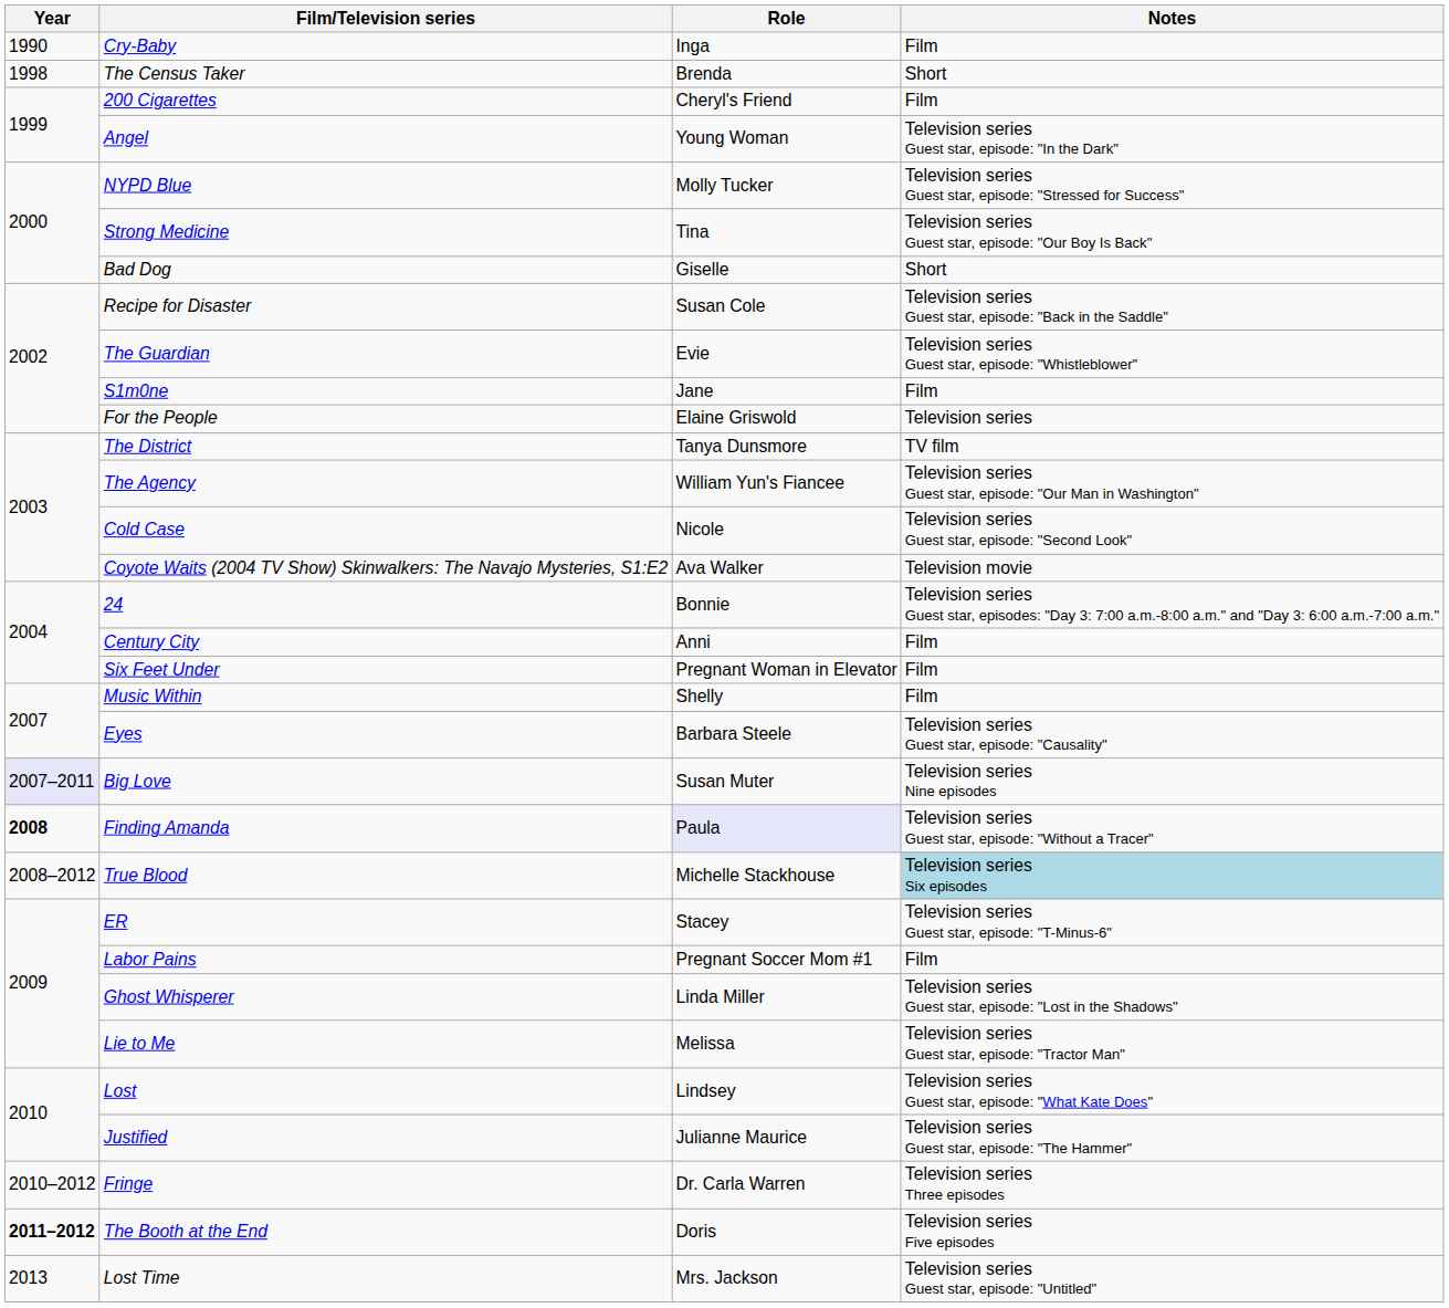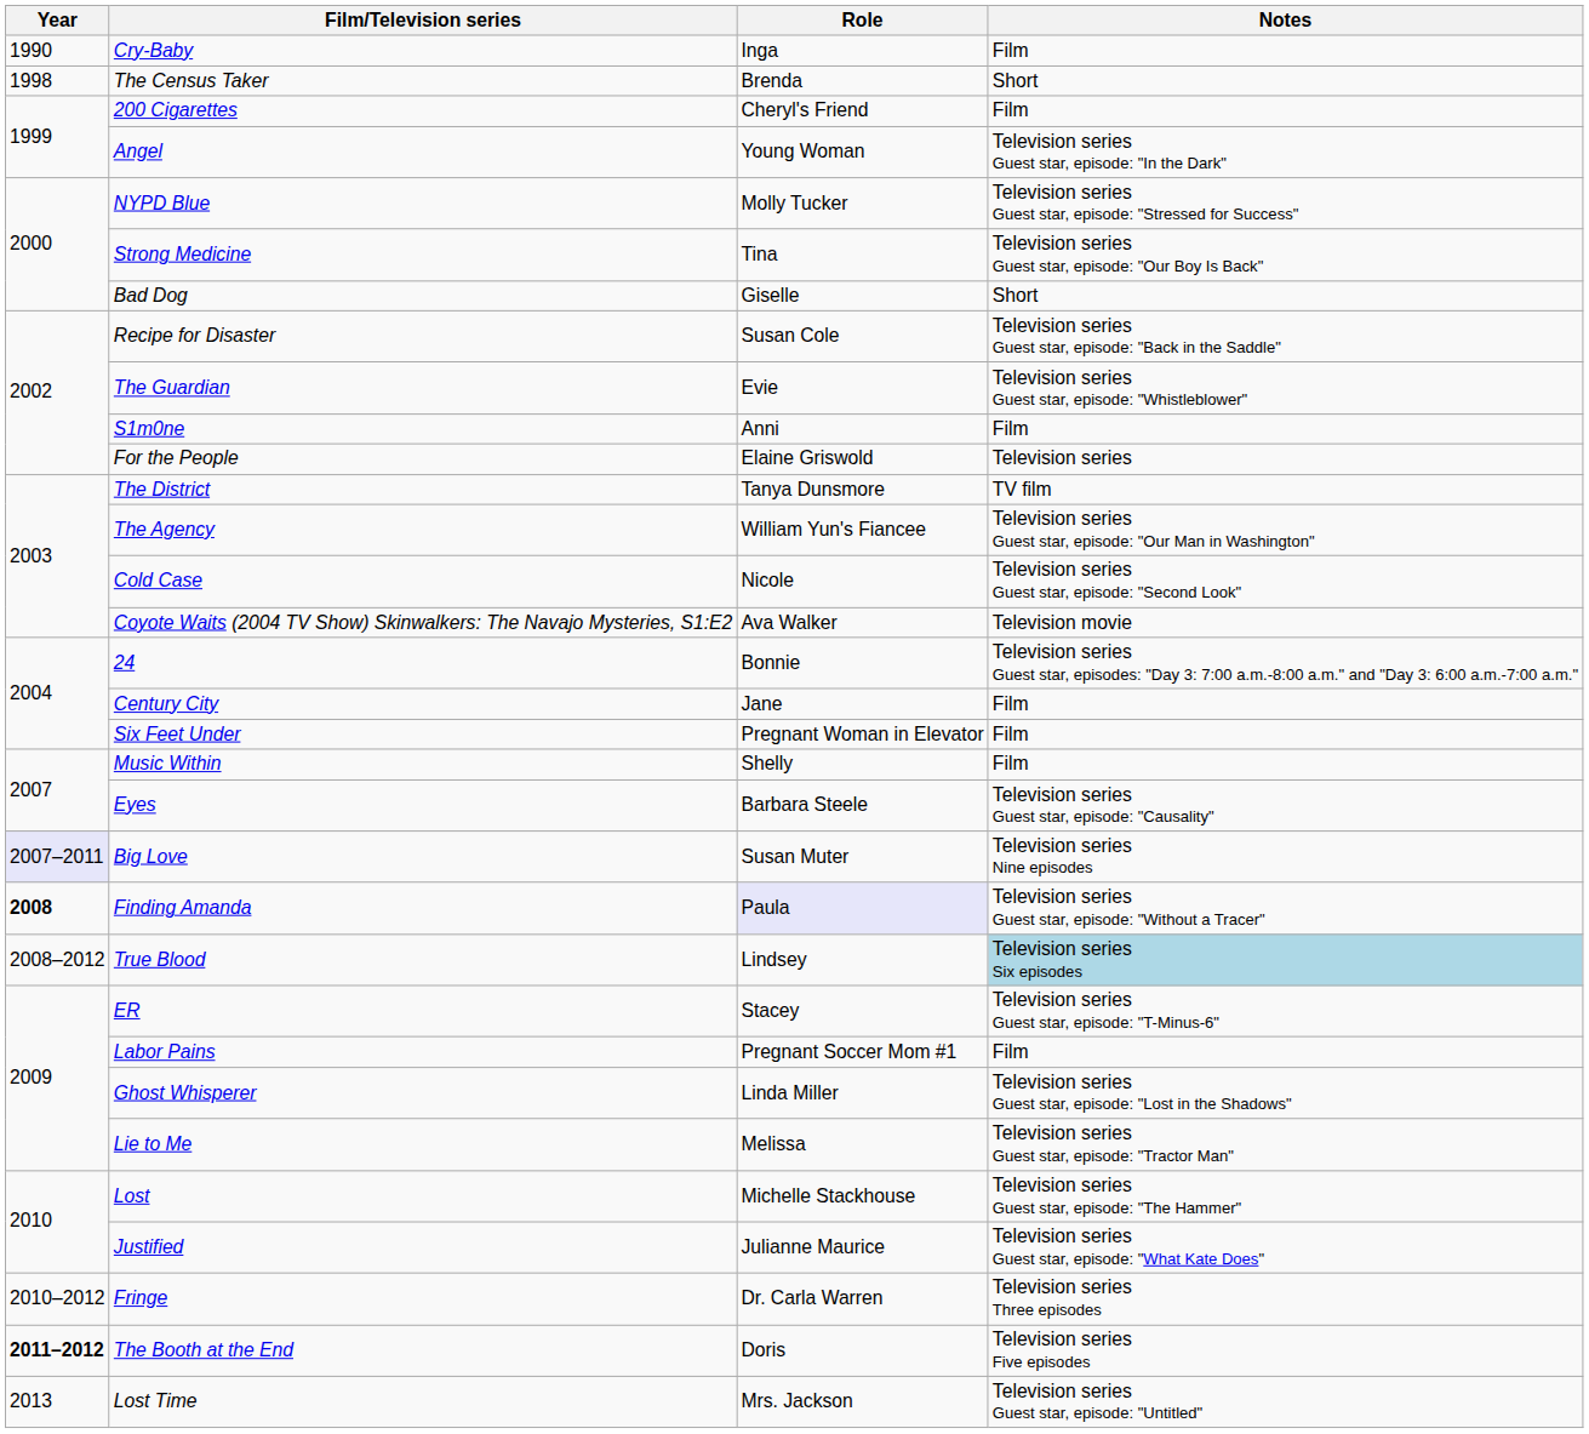S1m0ne | Role: Jane -> Anni
Century City | Role: Anni -> Jane
True Blood | Role: Michelle Stackhouse -> Lindsey
Lost | Role: Lindsey -> Michelle Stackhouse
Lost | Notes: Television series Guest star, episode: "What Kate Does" -> Television series Guest star, episode: "The Hammer"
Justified | Notes: Television series Guest star, episode: "The Hammer" -> Television series Guest star, episode: "What Kate Does"
